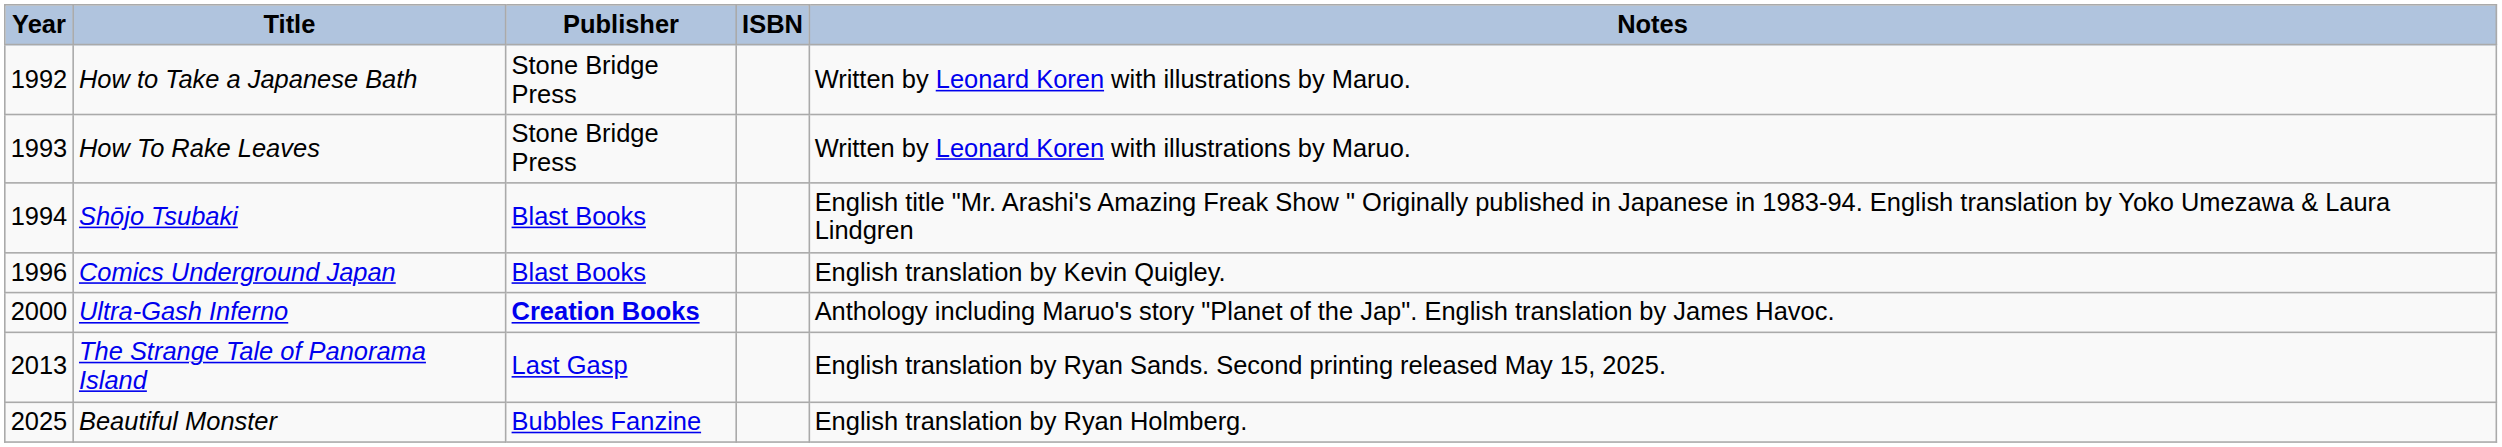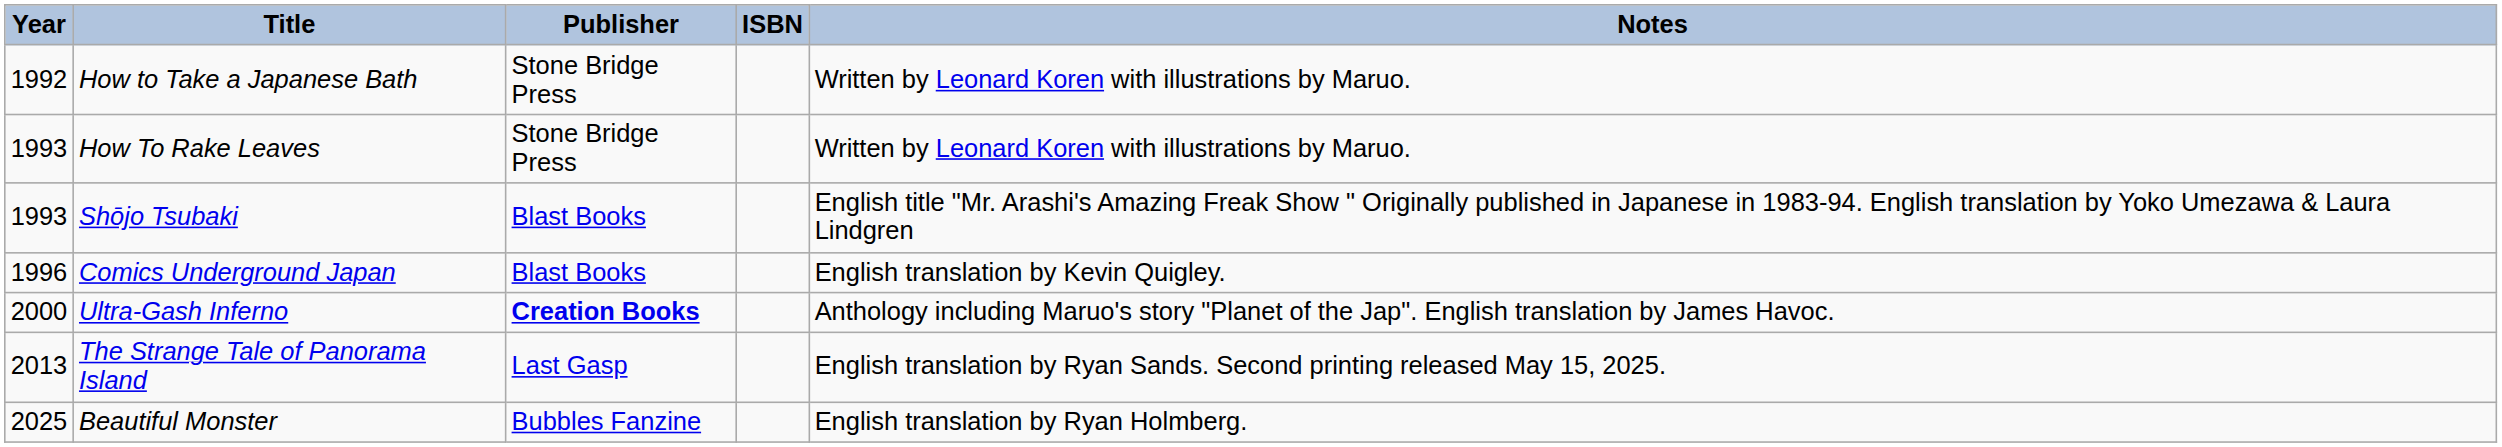Shōjo Tsubaki | Year: 1994 -> 1993
